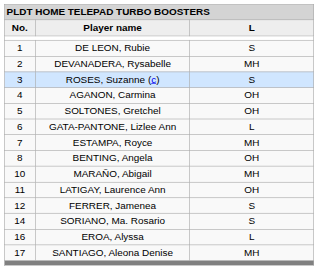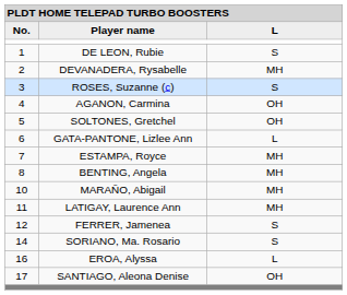BENTING, Angela | column 3: OH -> MH
LATIGAY, Laurence Ann | column 3: OH -> MH
SANTIAGO, Aleona Denise | column 3: MH -> OH
